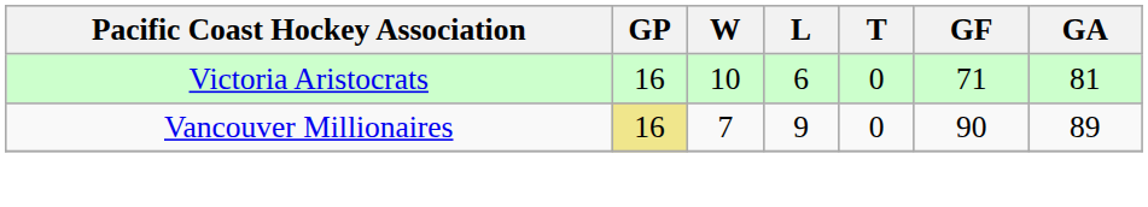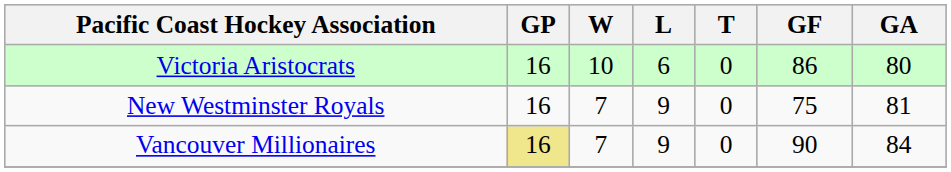Victoria Aristocrats | GF: 71 -> 86
Victoria Aristocrats | GA: 81 -> 80
+ row: New Westminster Royals | 16 | 7 | 9 | 0 | 75 | 81
Vancouver Millionaires | GA: 89 -> 84
